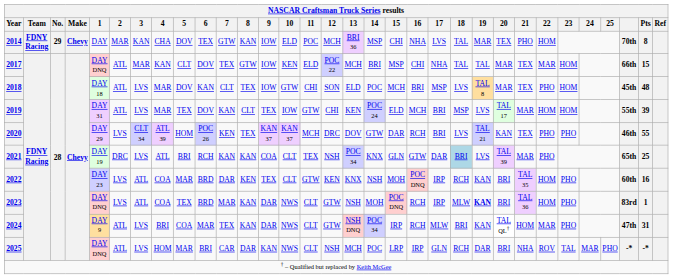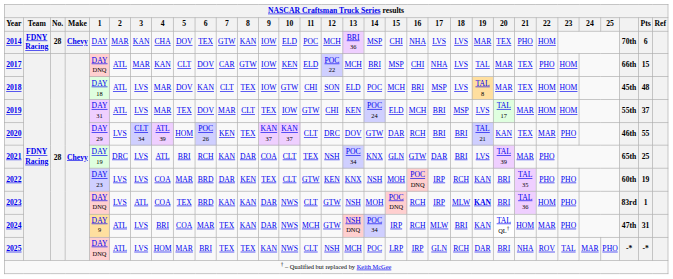2014 | NASCAR Craftsman Truck Series results / No.: 29 -> 28
2014 | NASCAR Craftsman Truck Series results / 18: TAL -> LVS
2014 | NASCAR Craftsman Truck Series results / Pts: 8 -> 6
2017 | NASCAR Craftsman Truck Series results / 7: TEX -> CAR
2017 | NASCAR Craftsman Truck Series results / 18: TAL -> LVS
2017 | NASCAR Craftsman Truck Series results / 22: MAR -> PHO
2018 | NASCAR Craftsman Truck Series results / 22: PHO -> HOM
2019 | NASCAR Craftsman Truck Series results / 7: KAN -> MAR
2019 | NASCAR Craftsman Truck Series results / Pts: 39 -> 37
2020 | NASCAR Craftsman Truck Series results / 11: MCH -> CLT
2020 | NASCAR Craftsman Truck Series results / 18: LVS -> BRI
2020 | NASCAR Craftsman Truck Series results / 22: PHO -> MAR
2021 | NASCAR Craftsman Truck Series results / 8: KAN -> DAR
2021 | NASCAR Craftsman Truck Series results / 18: lightblue background -> no background
2022 | NASCAR Craftsman Truck Series results / 3: ATL -> LVS
2022 | NASCAR Craftsman Truck Series results / 22: HOM -> PHO
2022 | NASCAR Craftsman Truck Series results / Pts: 16 -> 19
2023 | NASCAR Craftsman Truck Series results / 7: MAR -> KAN
2024 | NASCAR Craftsman Truck Series results / 11: CLT -> MCH
2025 | NASCAR Craftsman Truck Series results / 7: CAR -> TEX
2025 | NASCAR Craftsman Truck Series results / 8: DAR -> TEX
